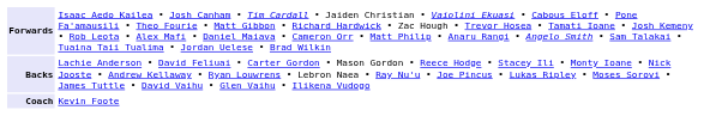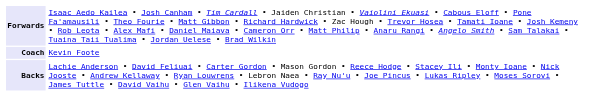rows swapped: Backs <-> Coach
